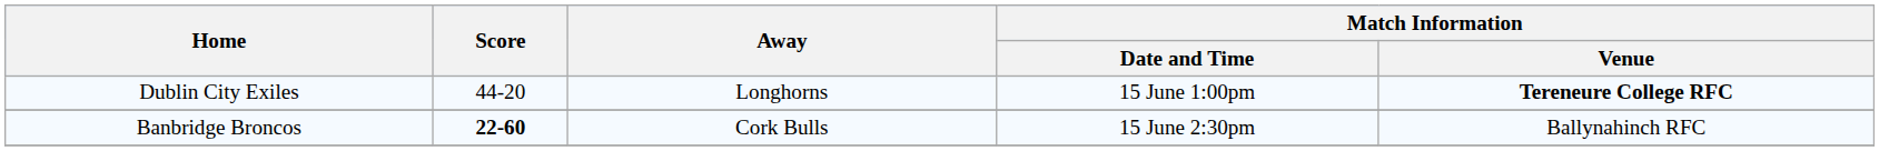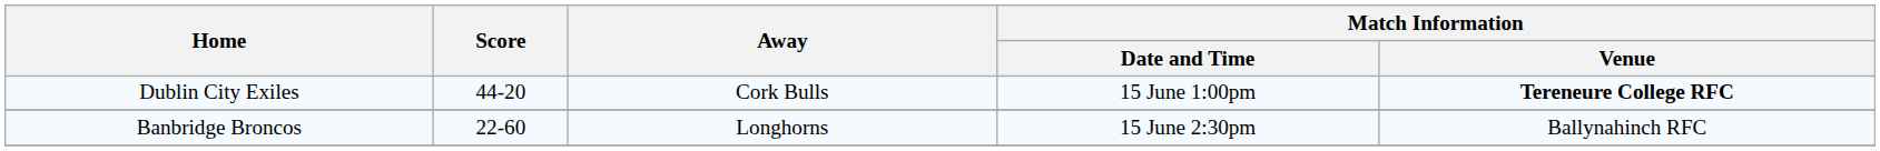Dublin City Exiles | Away: Longhorns -> Cork Bulls
Banbridge Broncos | Score: bold -> normal
Banbridge Broncos | Away: Cork Bulls -> Longhorns
